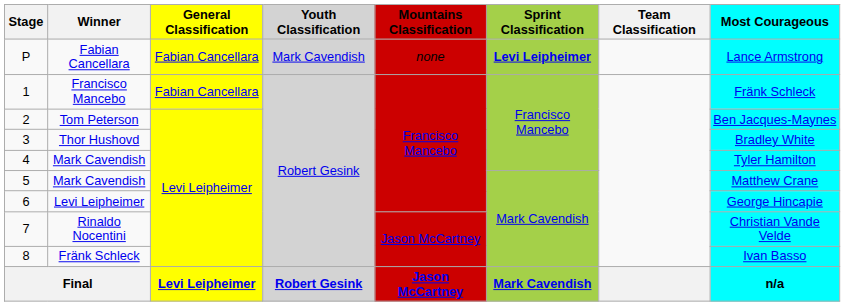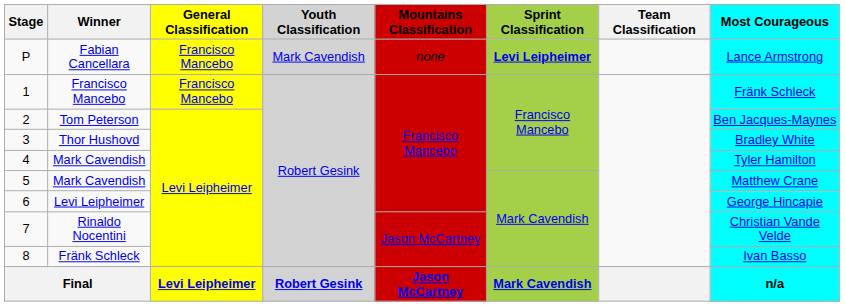P | General Classification: Fabian Cancellara -> Francisco Mancebo
1 | General Classification: Fabian Cancellara -> Francisco Mancebo
